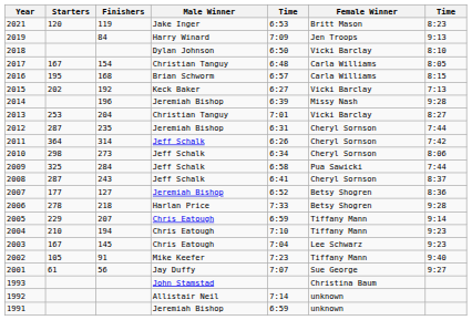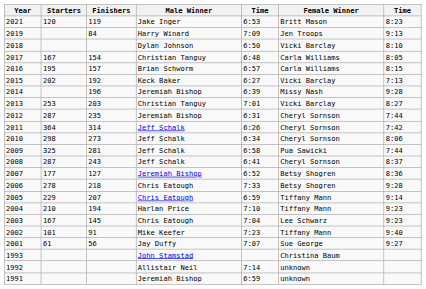2016 | Finishers: 168 -> 157
2013 | Finishers: 204 -> 203
2009 | Finishers: 284 -> 281
2006 | Male Winner: Harlan Price -> Chris Eatough
2004 | Male Winner: Chris Eatough -> Harlan Price
2002 | Starters: 105 -> 101
